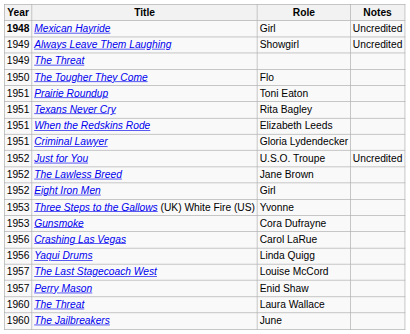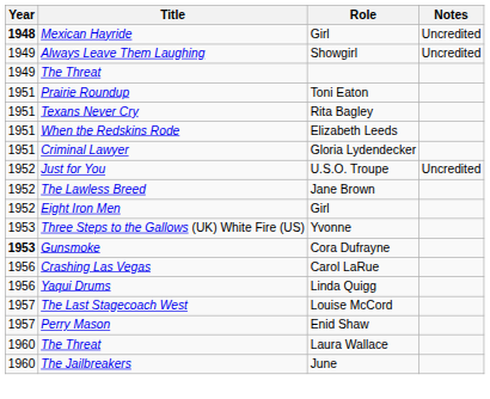- row: 1950 | The Tougher They Come | Flo
Gunsmoke | Year: normal -> bold
